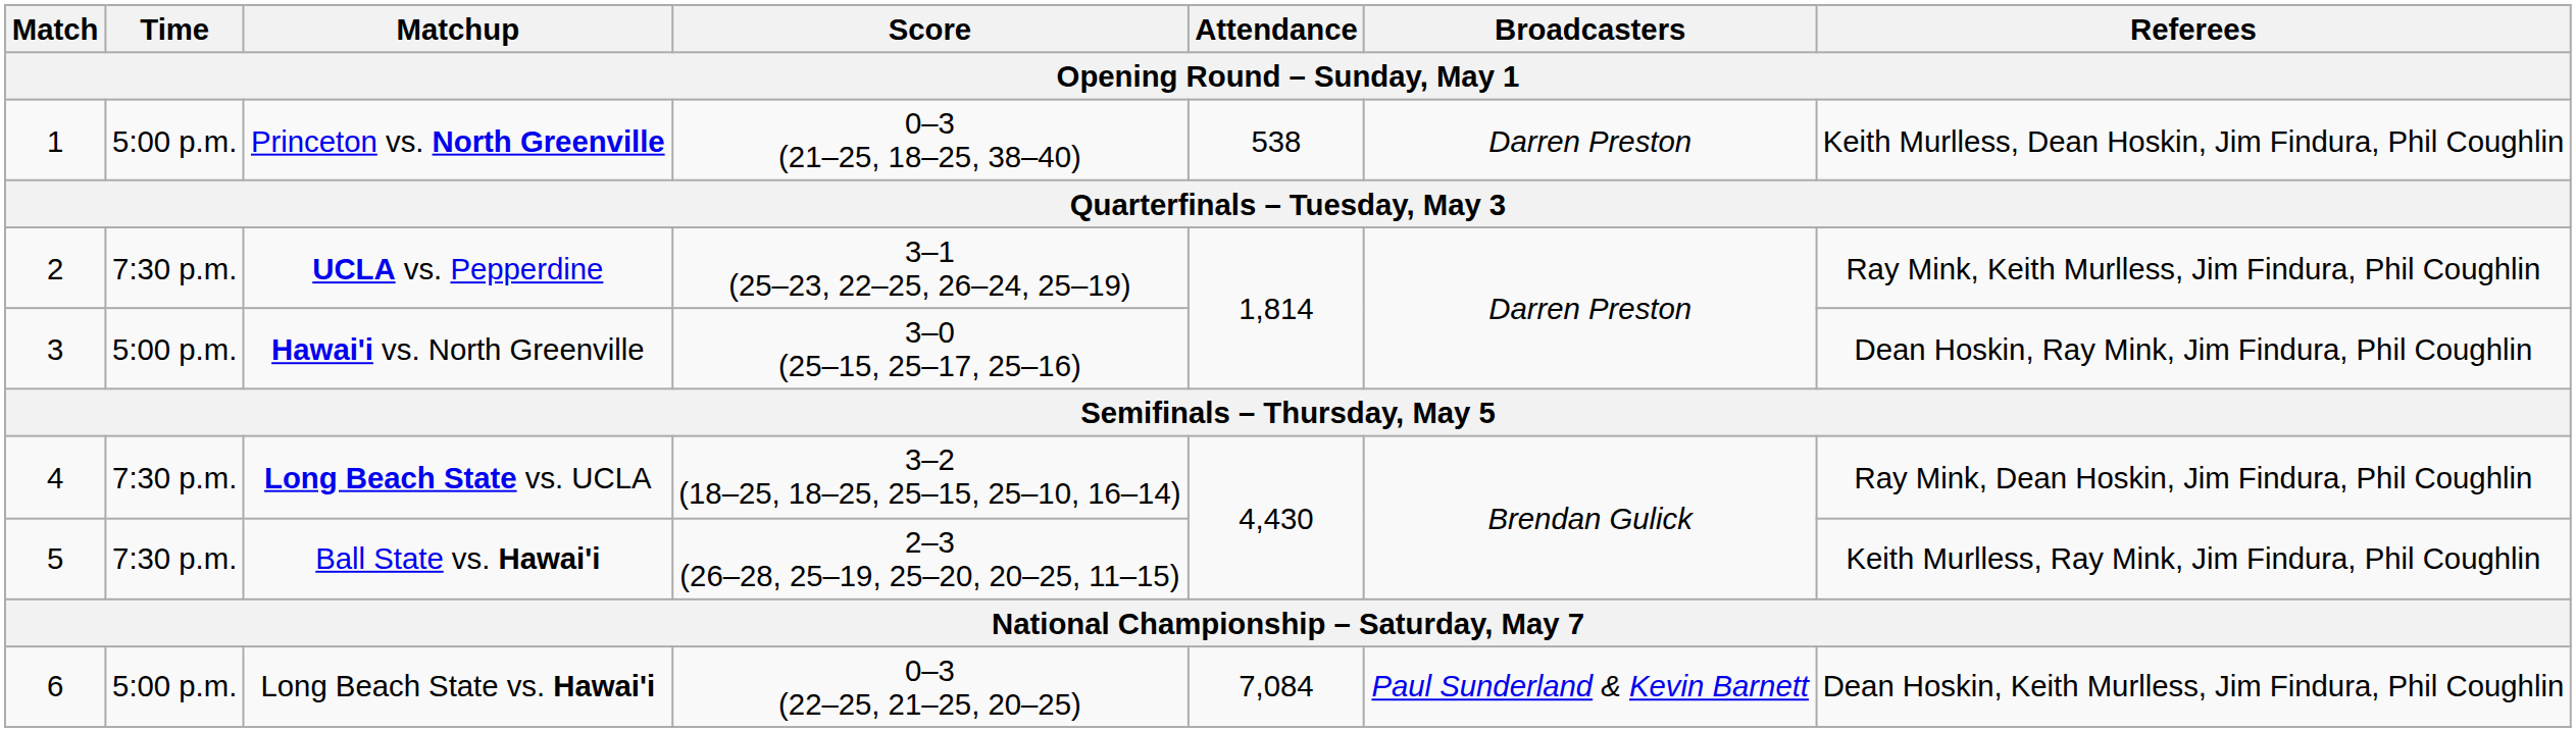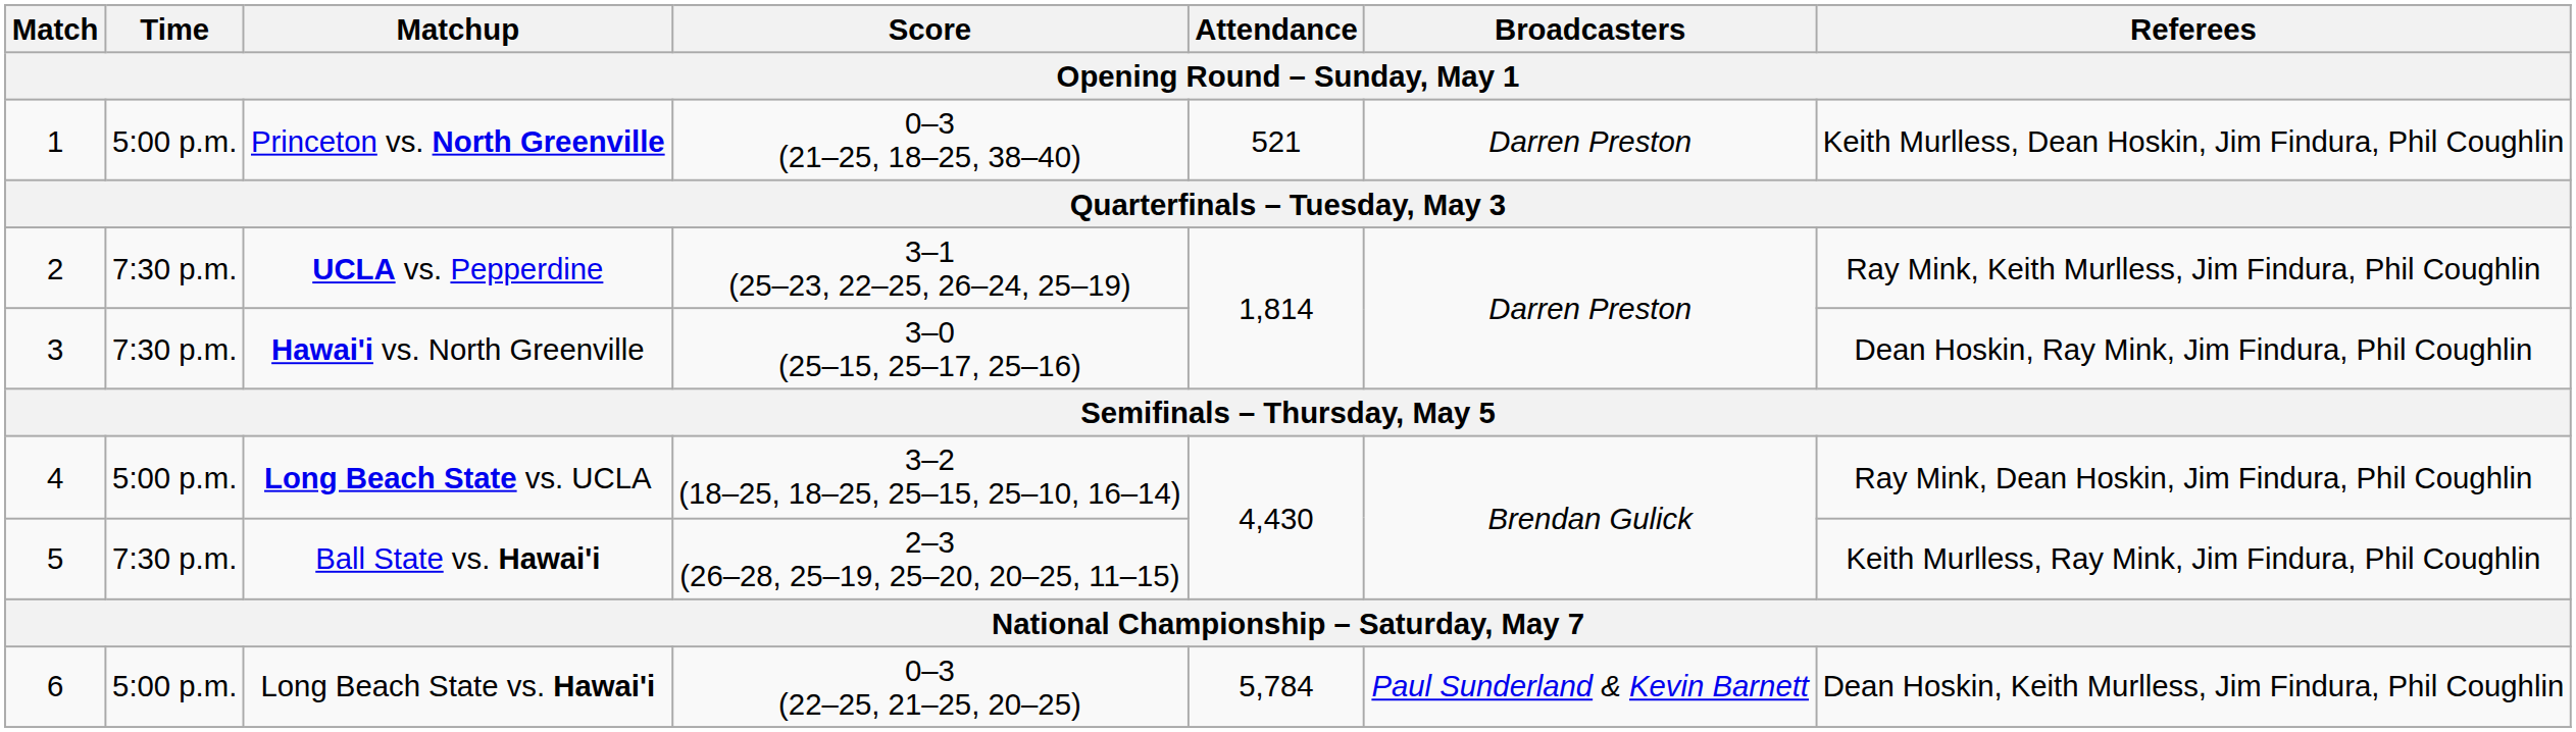Princeton vs. North Greenville | Attendance: 538 -> 521
Hawai'i vs. North Greenville | Time: 5:00 p.m. -> 7:30 p.m.
Long Beach State vs. UCLA | Time: 7:30 p.m. -> 5:00 p.m.
Long Beach State vs. Hawai'i | Attendance: 7,084 -> 5,784
